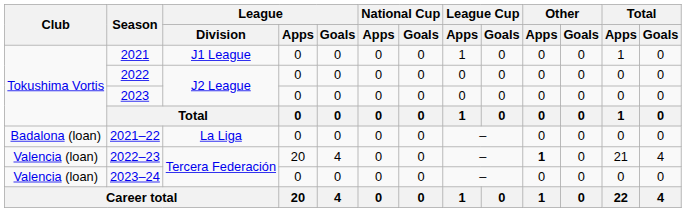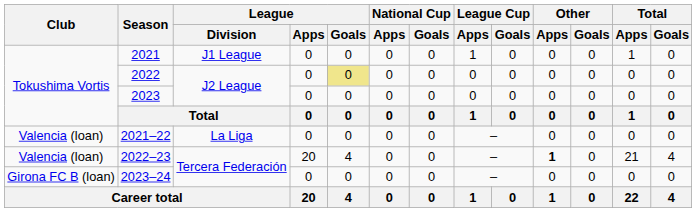2022 | League / Goals: no background -> khaki background
2021–22 | Club: Badalona (loan) -> Valencia (loan)
2023–24 | Club: Valencia (loan) -> Girona FC B (loan)
